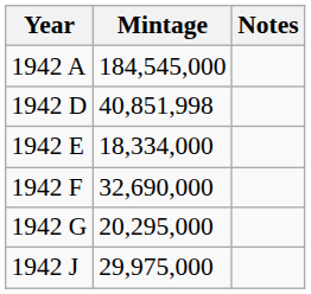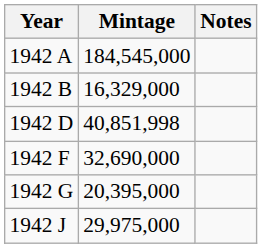+ row: 1942 B | 16,329,000
- row: 1942 E | 18,334,000
1942 G | Mintage: 20,295,000 -> 20,395,000
